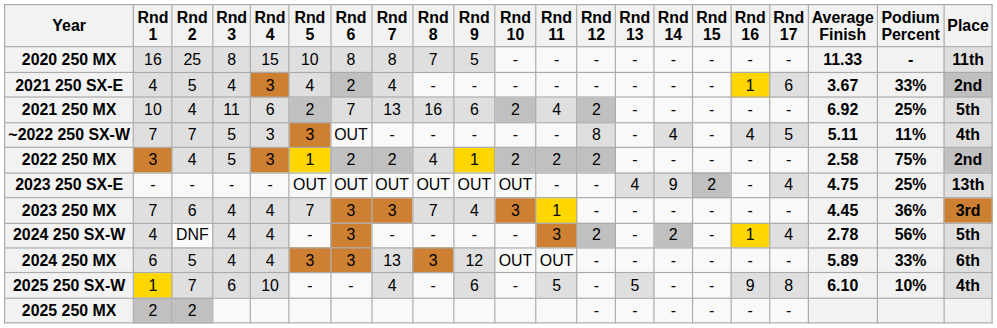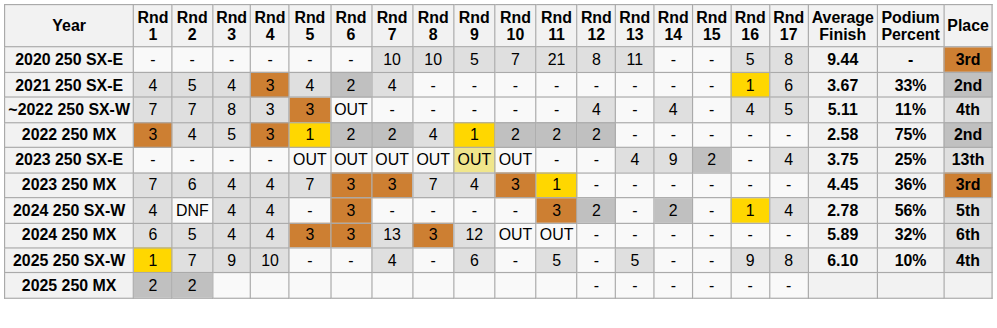+ row: 2020 250 SX-E | - | - | - | - | - | - | 10 | 10 | 5 | 7 | 21 | 8 | 11 | - | - | 5 | 8 | 9.44 | - | 3rd
- row: 2020 250 MX | 16 | 25 | 8 | 15 | 10 | 8 | 8 | 7 | 5 | - | - | - | - | - | - | - | - | 11.33 | - | 11th
- row: 2021 250 MX | 10 | 4 | 11 | 6 | 2 | 7 | 13 | 16 | 6 | 2 | 4 | 2 | - | - | - | - | - | 6.92 | 25% | 5th
~2022 250 SX-W | Rnd 3: 5 -> 8
~2022 250 SX-W | Rnd 12: 8 -> 4
2023 250 SX-E | Rnd 9: no background -> khaki background
2023 250 SX-E | Average Finish: 4.75 -> 3.75
2024 250 MX | Podium Percent: 33% -> 32%
2025 250 SX-W | Rnd 3: 6 -> 9
